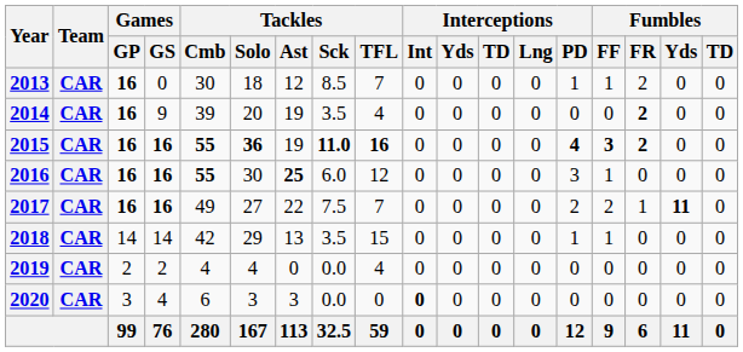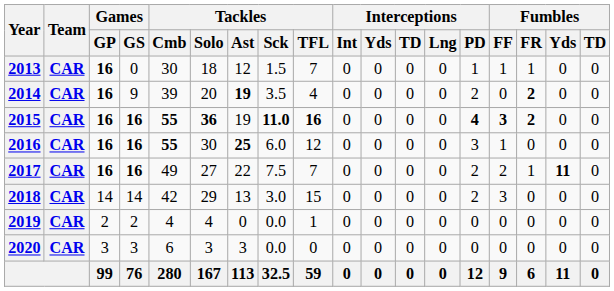2013 | Tackles / Sck: 8.5 -> 1.5
2013 | Fumbles / FR: 2 -> 1
2014 | Tackles / Ast: normal -> bold
2014 | Interceptions / PD: 0 -> 2
2018 | Tackles / Sck: 3.5 -> 3.0
2018 | Interceptions / PD: 1 -> 2
2018 | Fumbles / FF: 1 -> 3
2019 | Tackles / TFL: 4 -> 1
2020 | Games / GS: 4 -> 3
2020 | Interceptions / Int: bold -> normal
